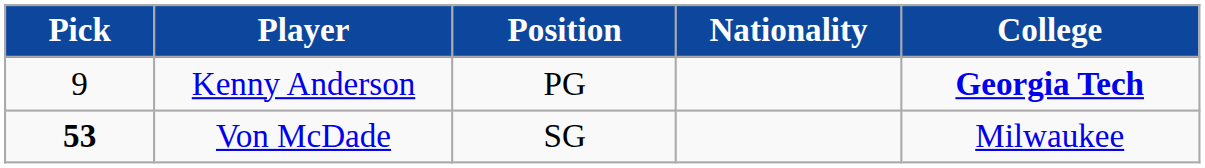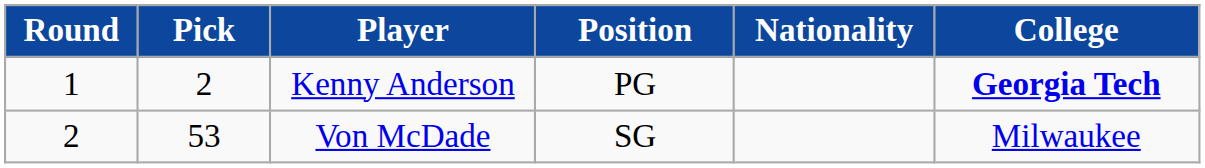+ column: Round | 1 | 2
Kenny Anderson | Pick: 9 -> 2
Von McDade | Pick: bold -> normal
